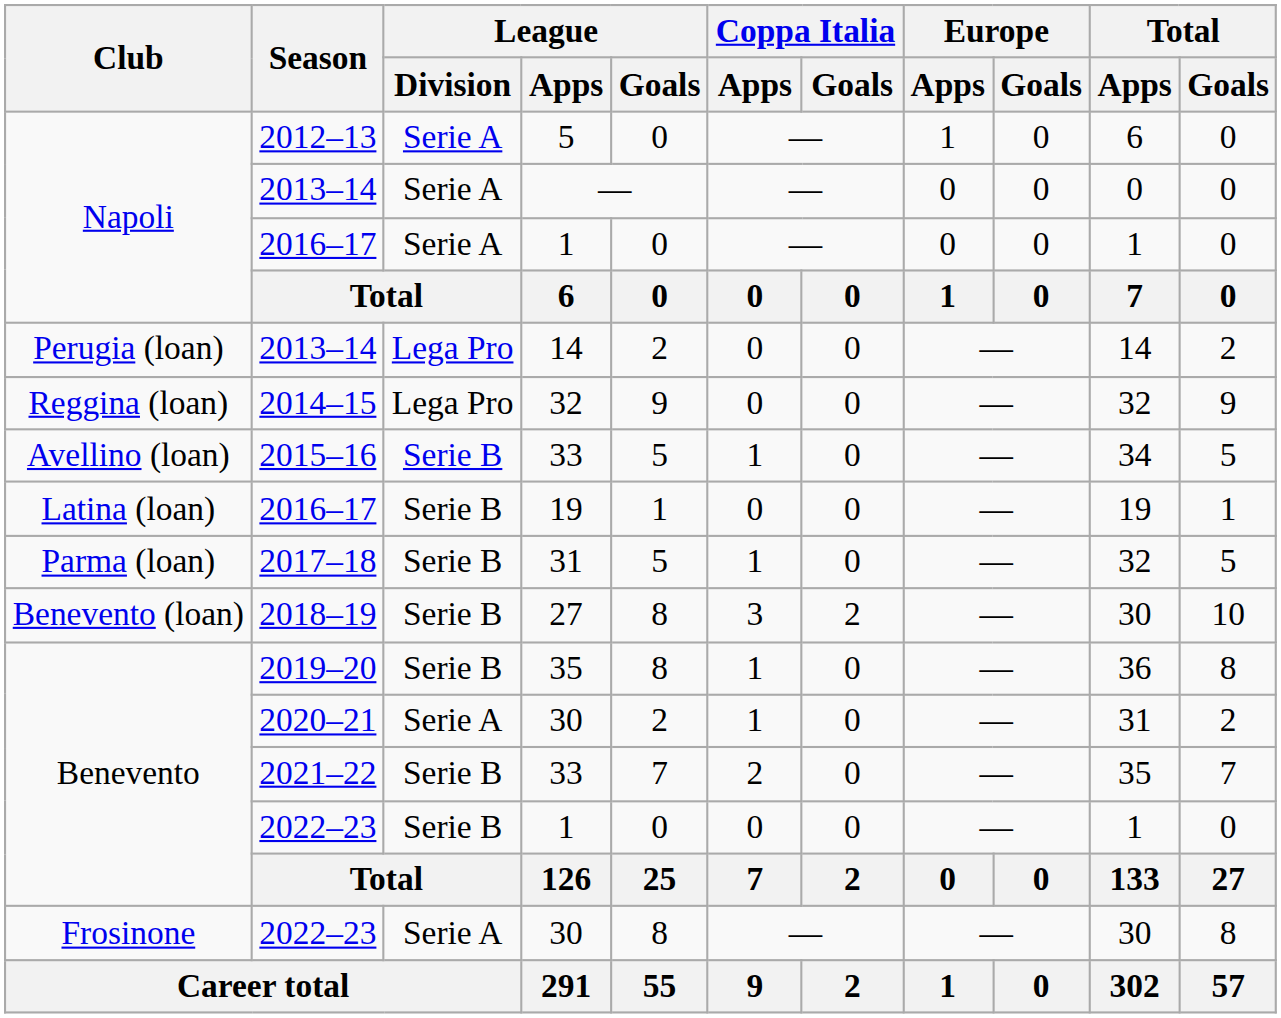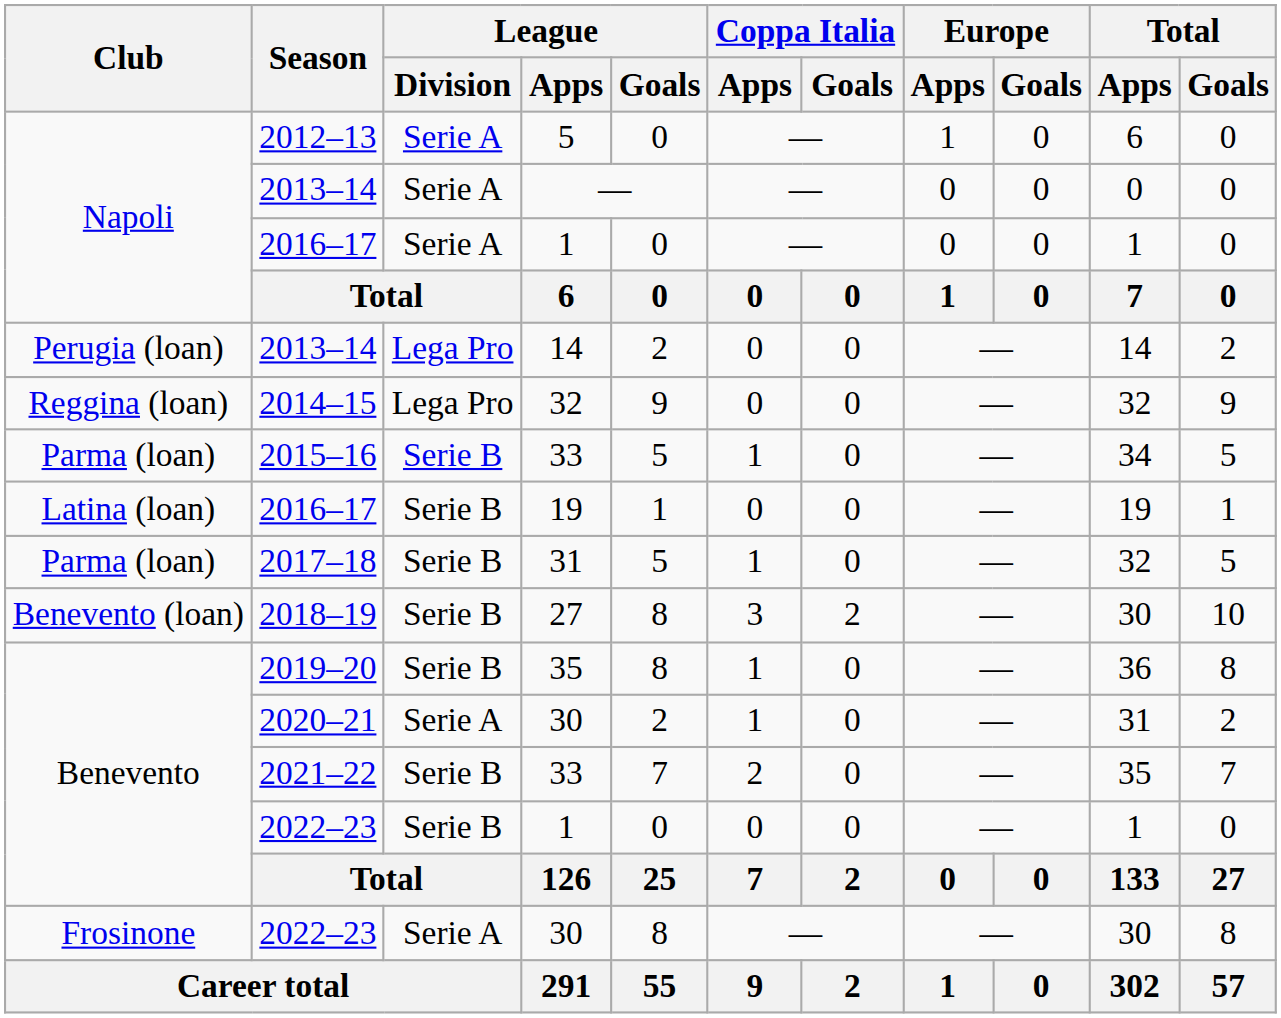2015–16 | Club: Avellino (loan) -> Parma (loan)
